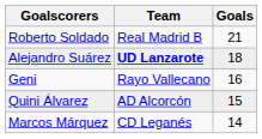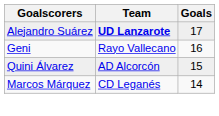- row: Roberto Soldado | Real Madrid B | 21
Alejandro Suárez | Goals: 18 -> 17
